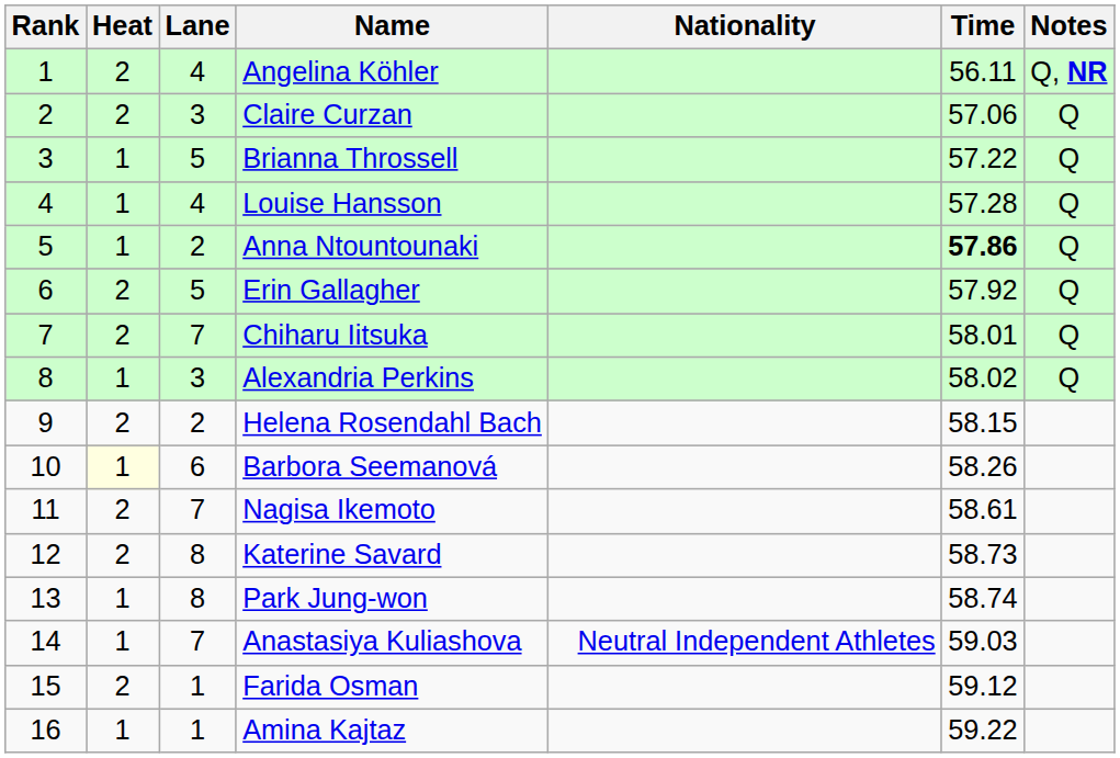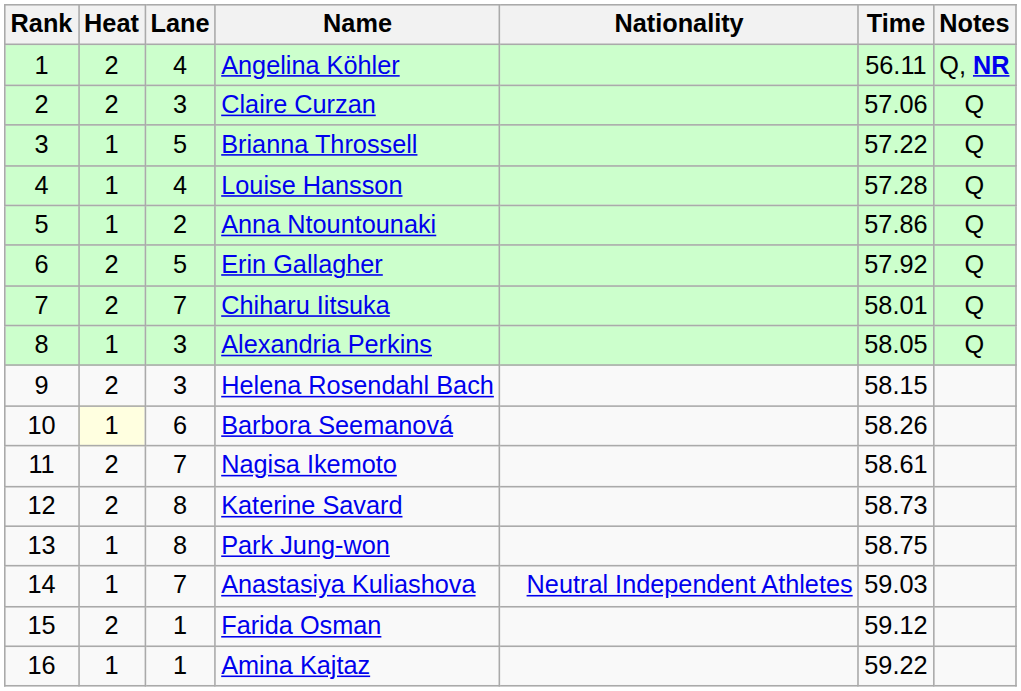Anna Ntountounaki | Time: bold -> normal
Alexandria Perkins | Time: 58.02 -> 58.05
Helena Rosendahl Bach | Lane: 2 -> 3
Park Jung-won | Time: 58.74 -> 58.75
